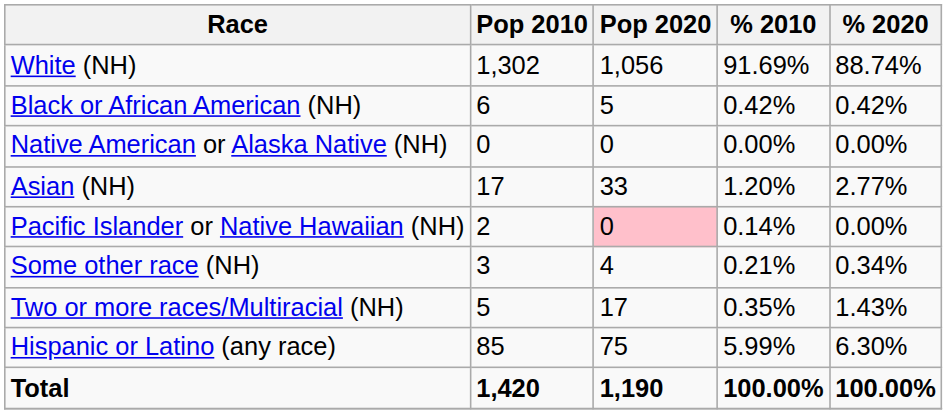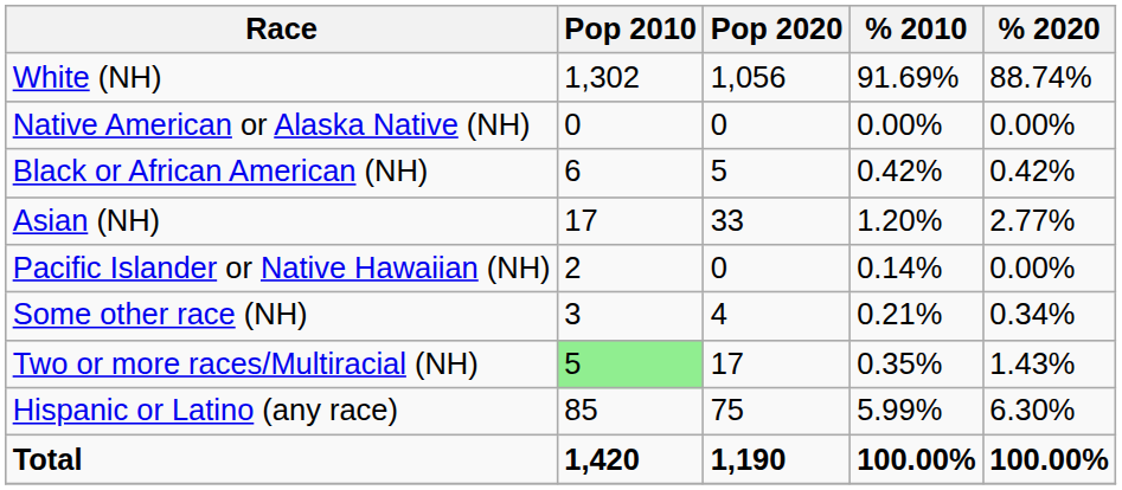rows swapped: Black or African American (NH) <-> Native American or Alaska Native (NH)
Pacific Islander or Native Hawaiian (NH) | Pop 2020: pink background -> no background
Two or more races/Multiracial (NH) | Pop 2010: no background -> lightgreen background
